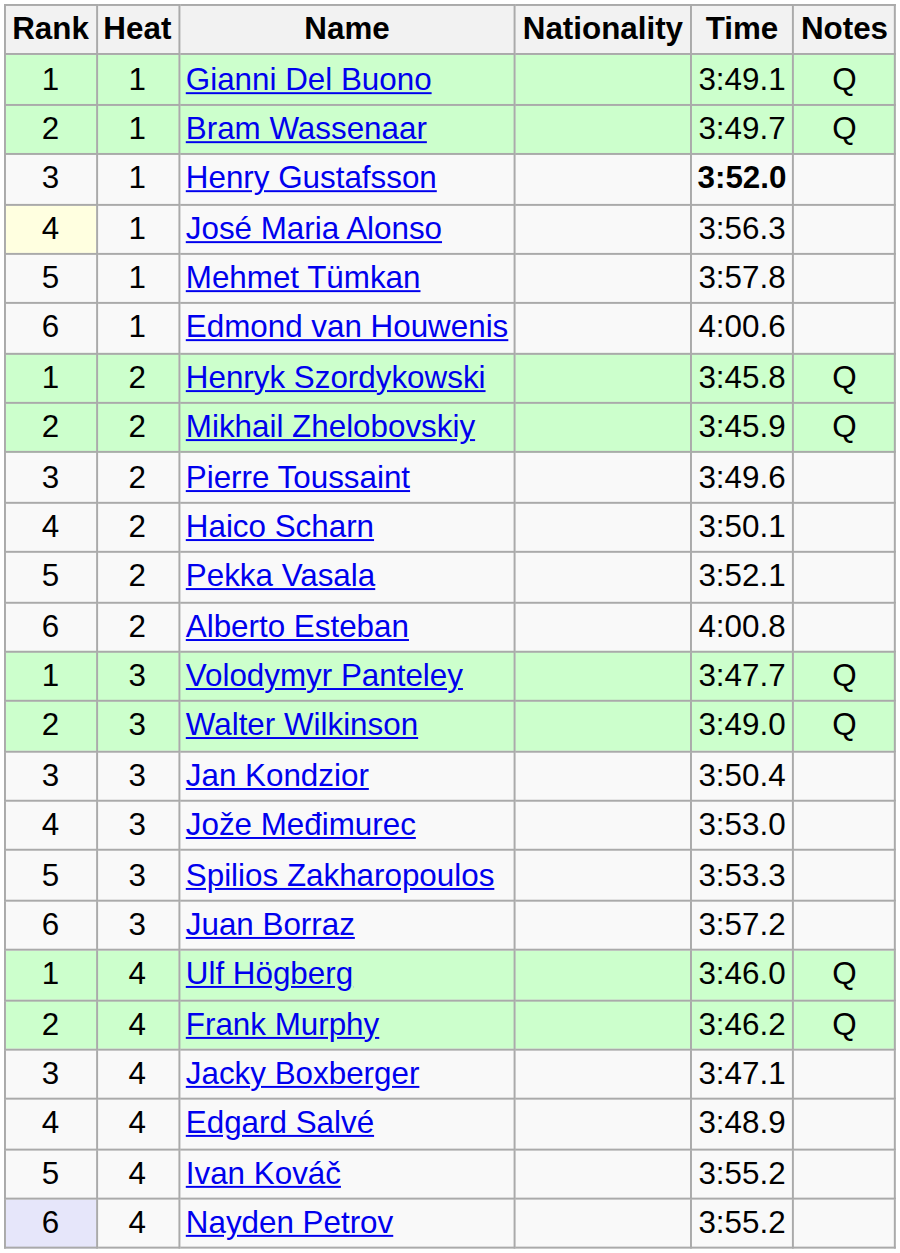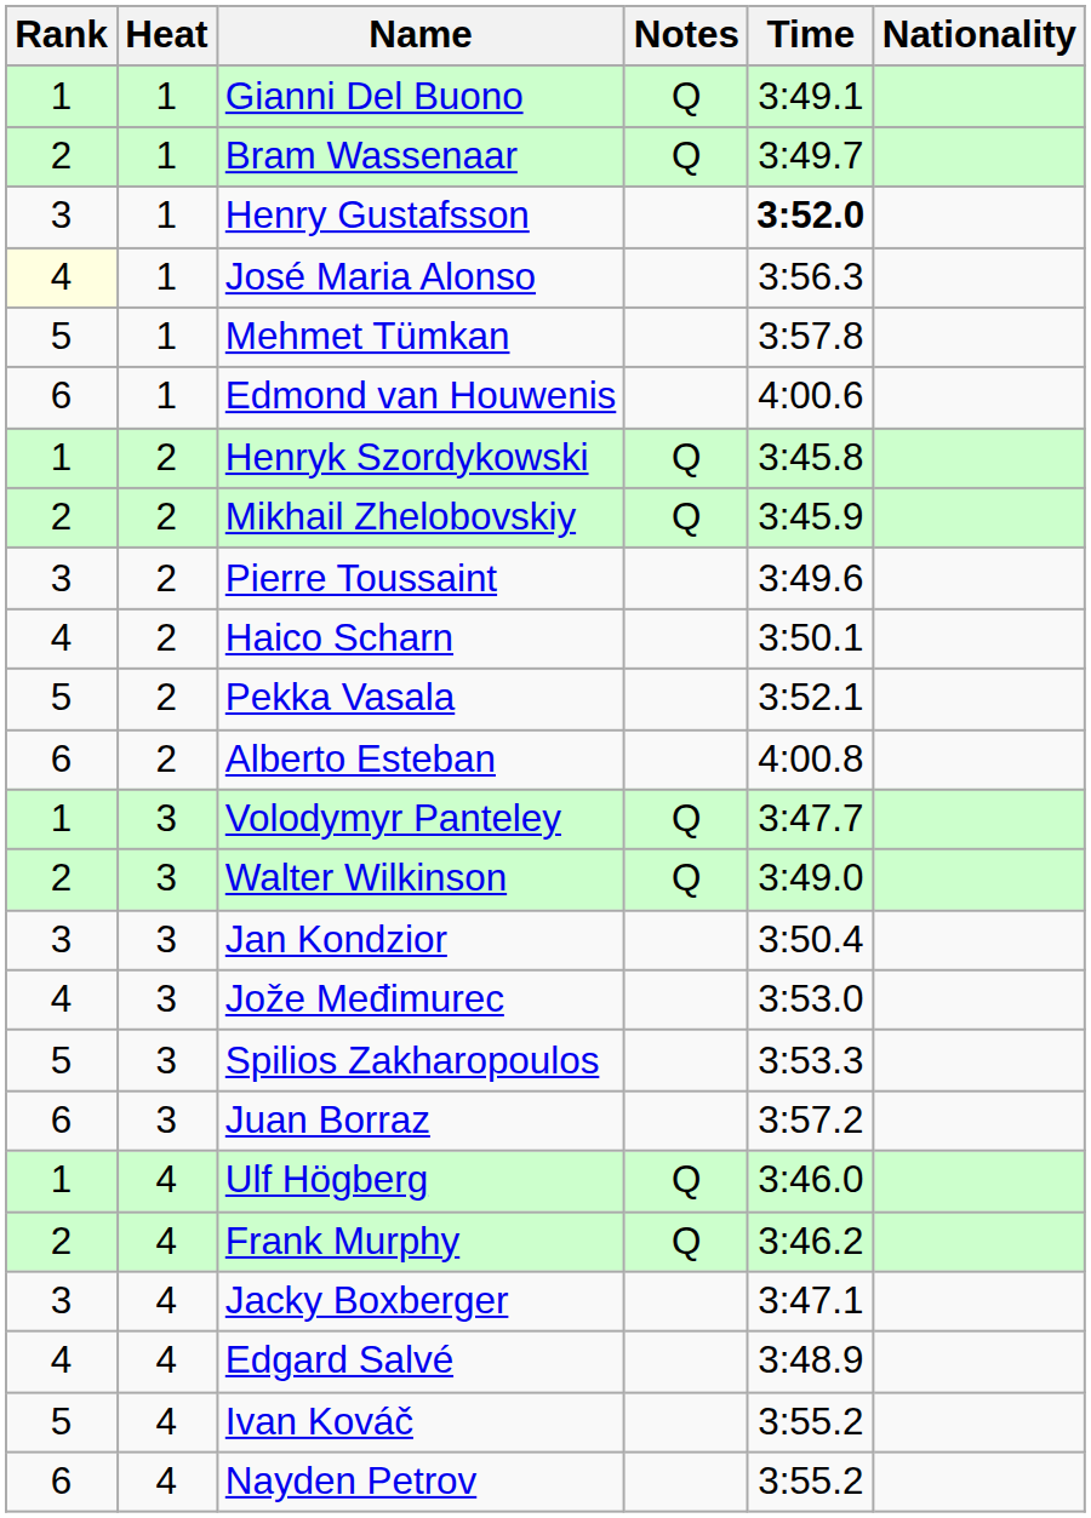columns swapped: Nationality <-> Notes
Nayden Petrov | Rank: lavender background -> no background
